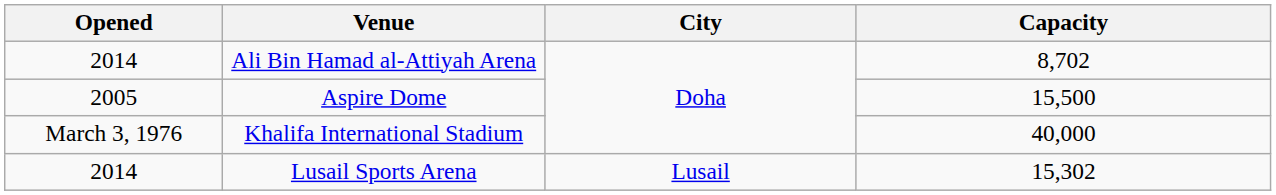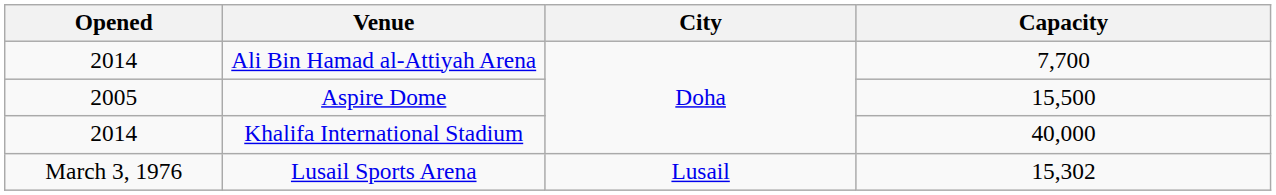Ali Bin Hamad al-Attiyah Arena | Capacity: 8,702 -> 7,700
Khalifa International Stadium | Opened: March 3, 1976 -> 2014
Lusail Sports Arena | Opened: 2014 -> March 3, 1976
